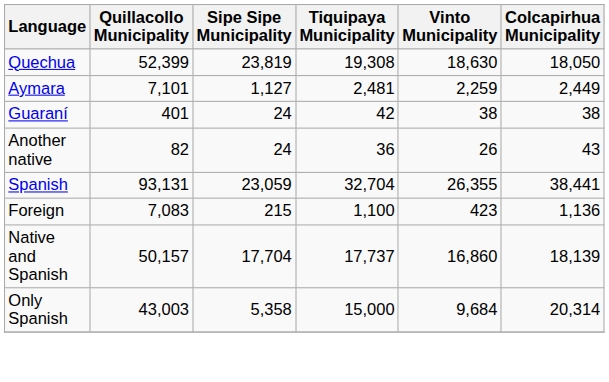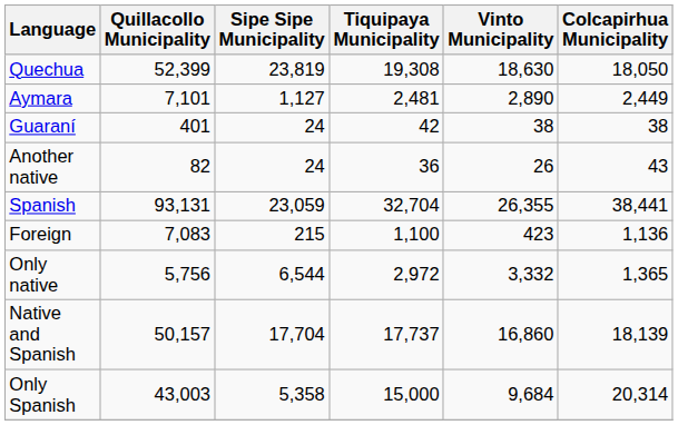Aymara | Vinto Municipality: 2,259 -> 2,890
+ row: Only native | 5,756 | 6,544 | 2,972 | 3,332 | 1,365
